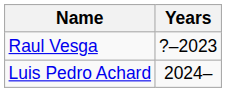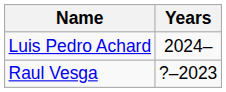rows swapped: Raul Vesga <-> Luis Pedro Achard
